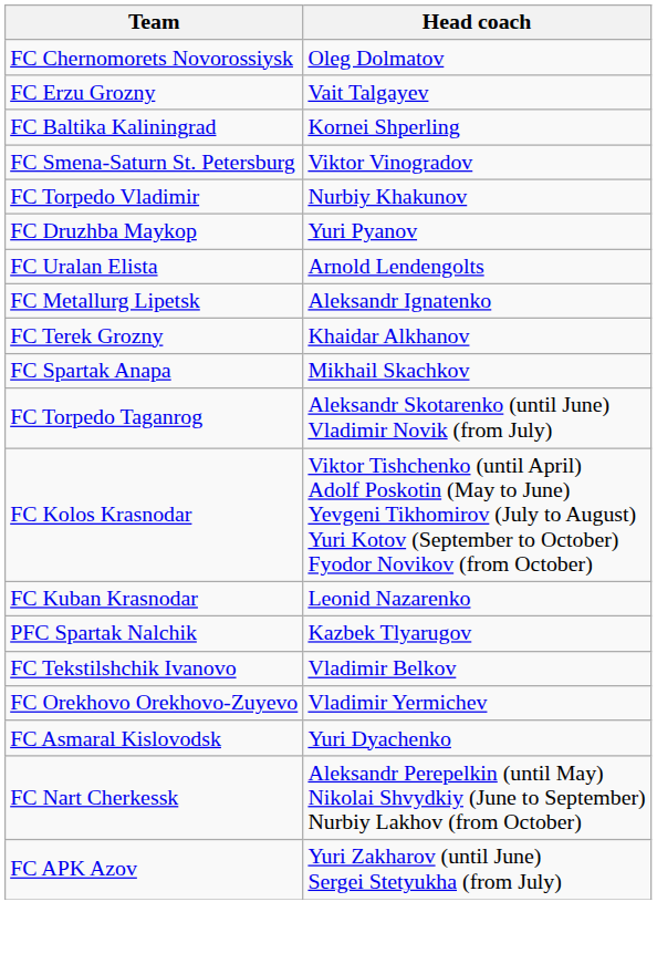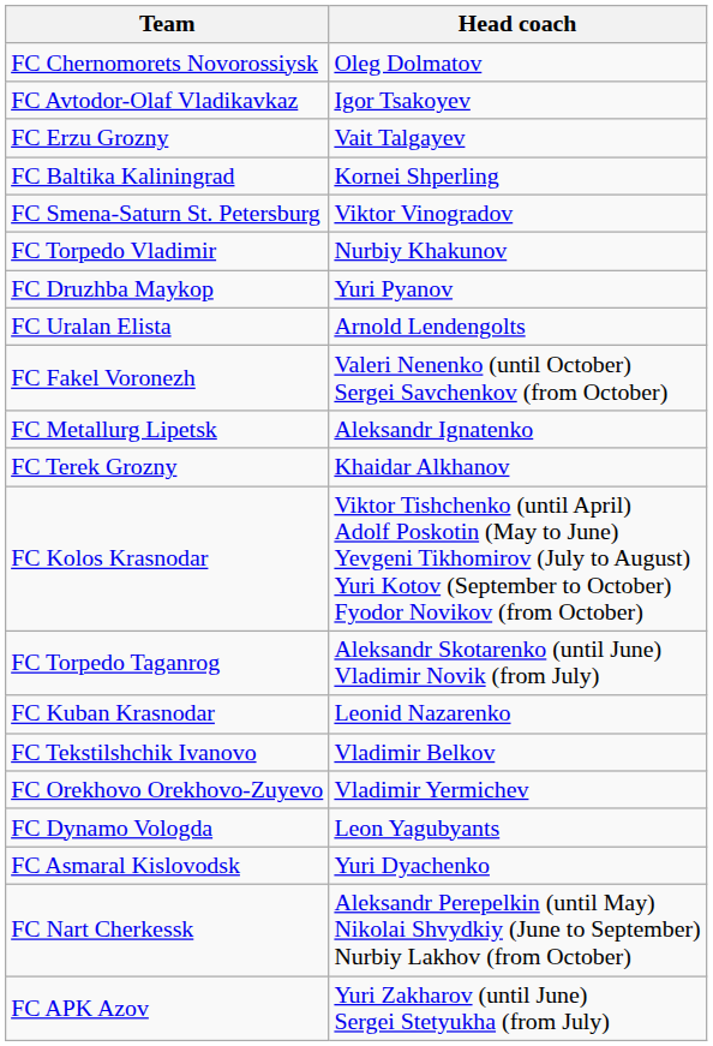+ row: FC Avtodor-Olaf Vladikavkaz | Igor Tsakoyev
+ row: FC Fakel Voronezh | Valeri Nenenko (until October) Sergei Savchenkov (from October)
- row: FC Spartak Anapa | Mikhail Skachkov
rows swapped: FC Torpedo Taganrog <-> FC Kolos Krasnodar
- row: PFC Spartak Nalchik | Kazbek Tlyarugov
+ row: FC Dynamo Vologda | Leon Yagubyants
